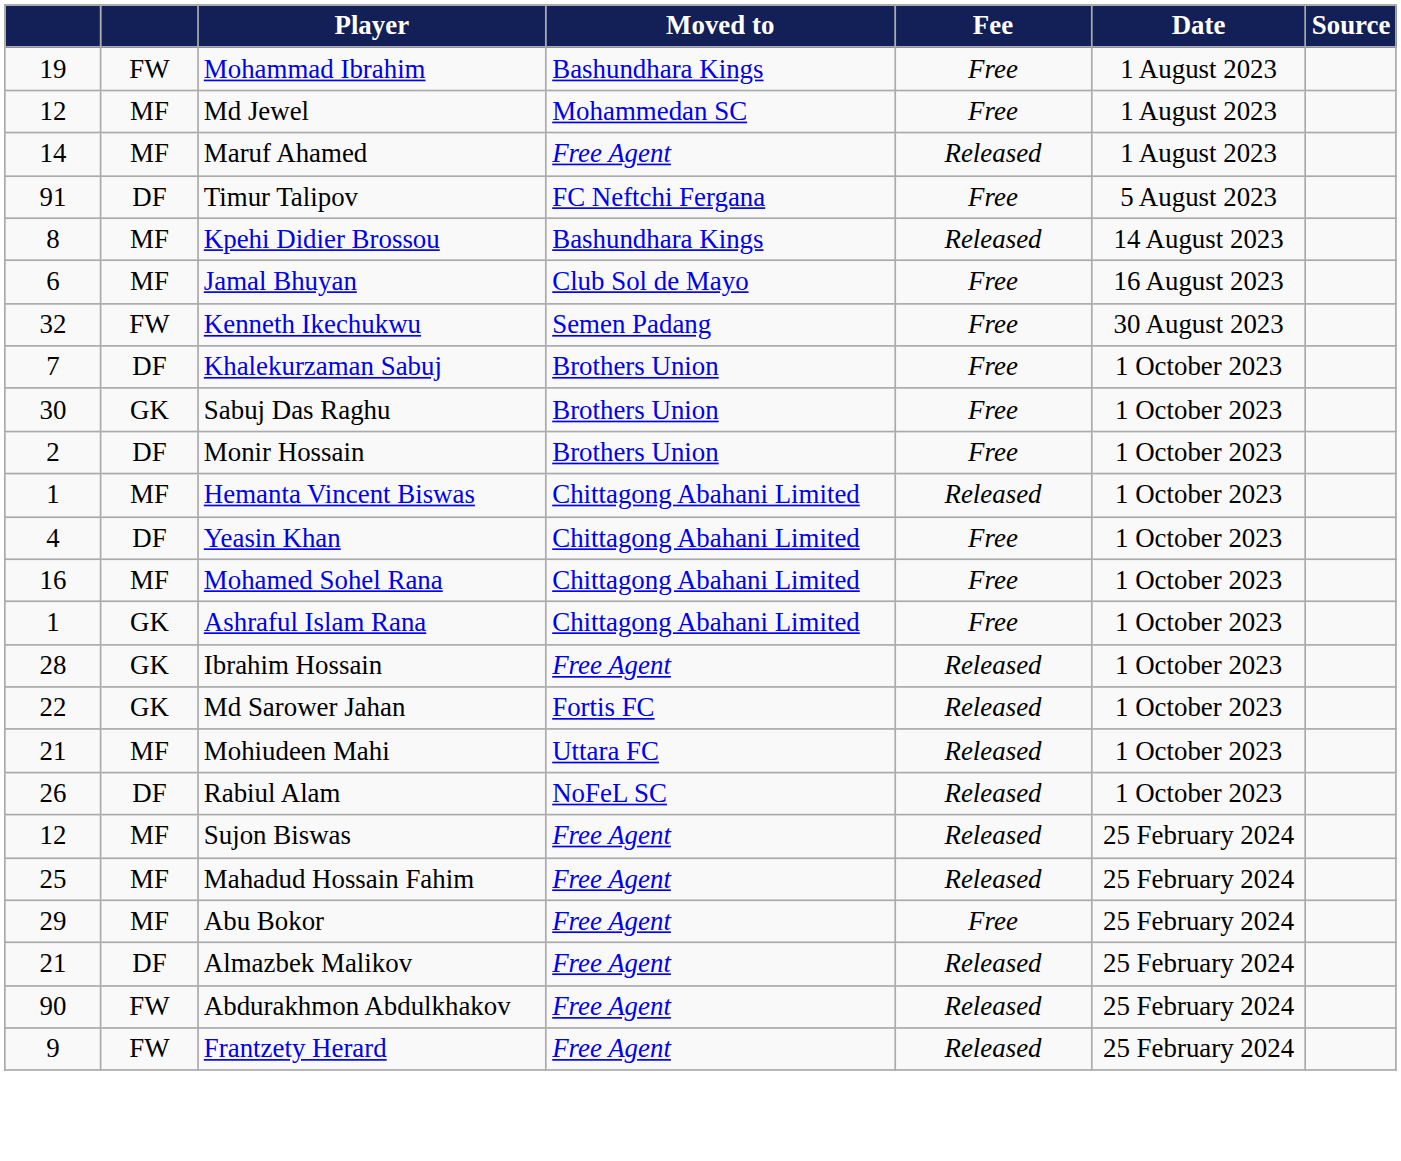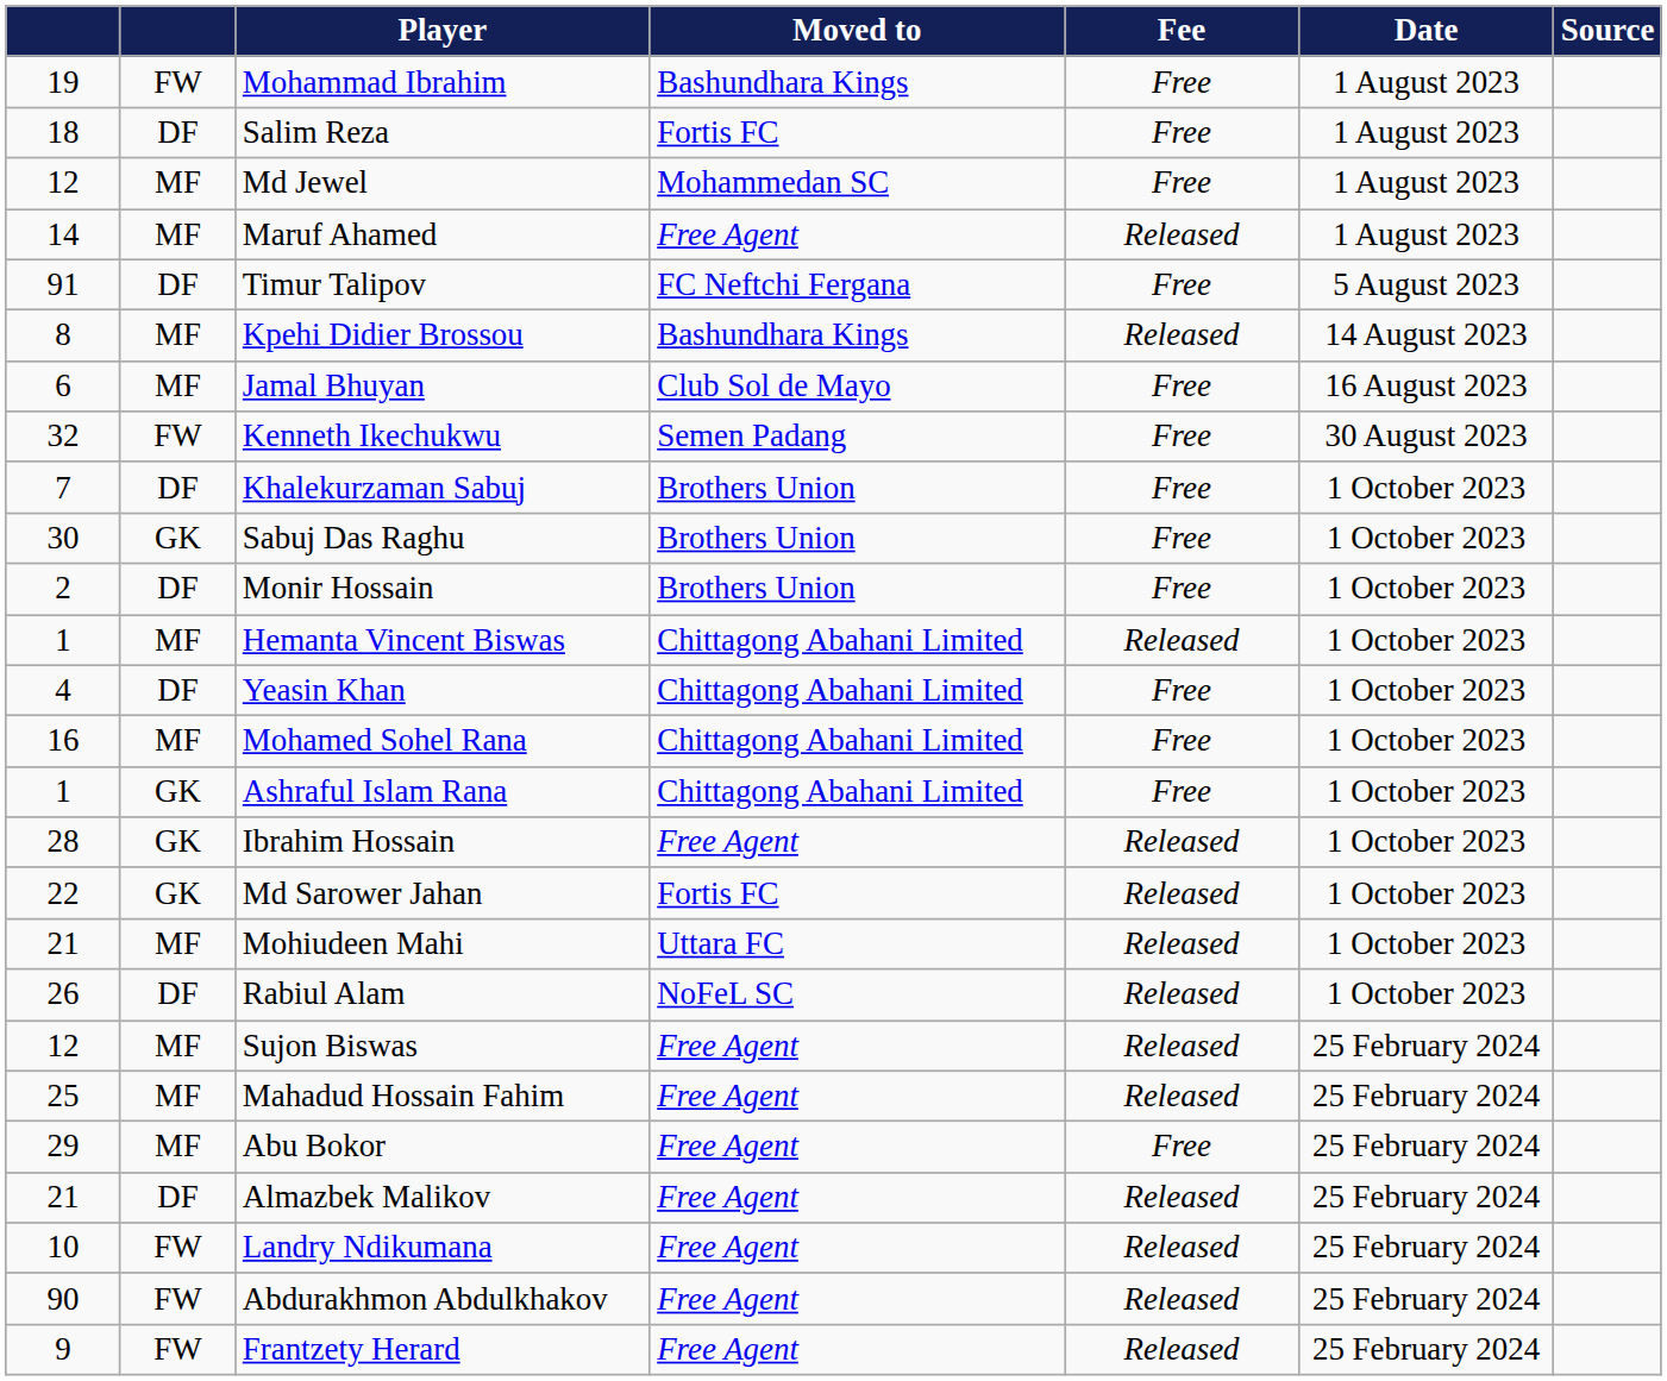+ row: 18 | DF | Salim Reza | Fortis FC | Free | 1 August 2023
+ row: 10 | FW | Landry Ndikumana | Free Agent | Released | 25 February 2024
